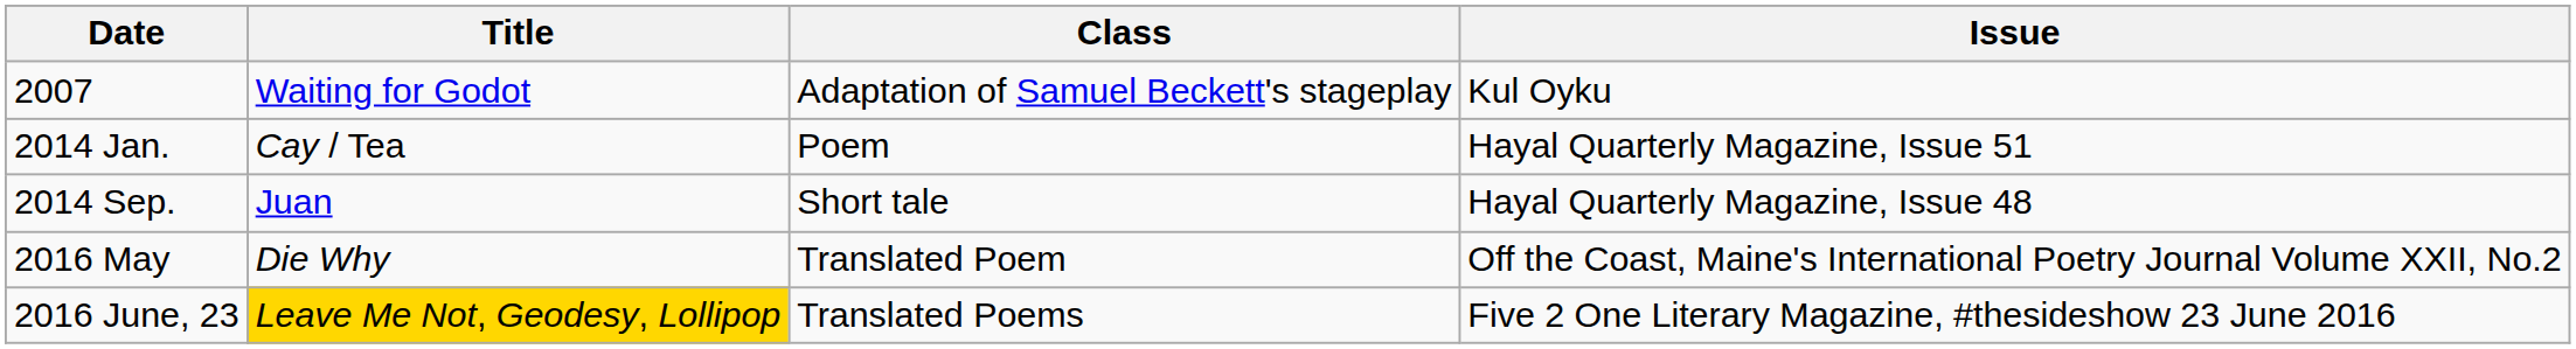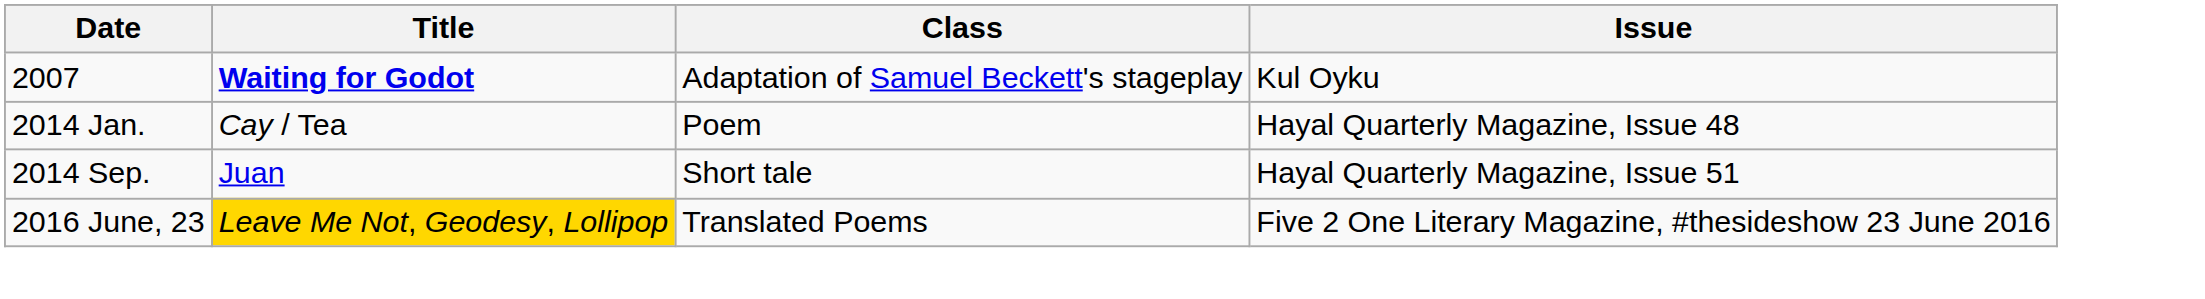2007 | Title: normal -> bold
2014 Jan. | Issue: Hayal Quarterly Magazine, Issue 51 -> Hayal Quarterly Magazine, Issue 48
2014 Sep. | Issue: Hayal Quarterly Magazine, Issue 48 -> Hayal Quarterly Magazine, Issue 51
- row: 2016 May | Die Why | Translated Poem | Off the Coast, Maine's International Poetry Journal Volume XXII, No.2
